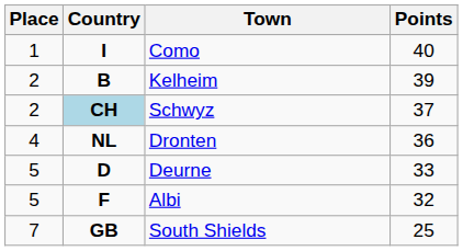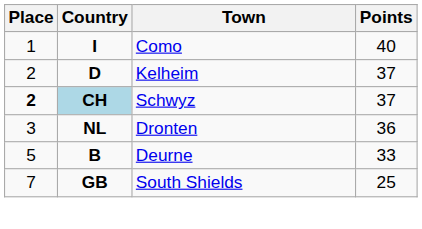Kelheim | Country: B -> D
Kelheim | Points: 39 -> 37
Schwyz | Place: normal -> bold
Dronten | Place: 4 -> 3
Deurne | Country: D -> B
- row: 5 | F | Albi | 32
